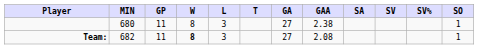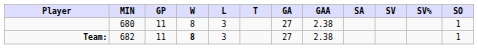Team: | GAA: 2.08 -> 2.38
